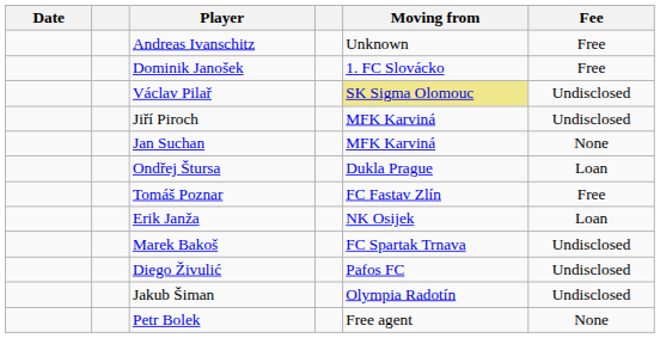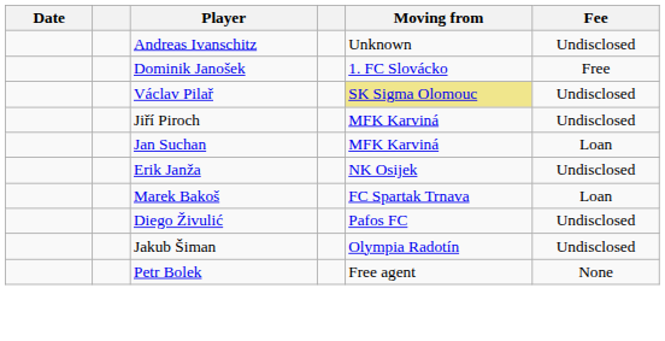Andreas Ivanschitz | Fee: Free -> Undisclosed
Jan Suchan | Fee: None -> Loan
- row: Ondřej Štursa | Dukla Prague | Loan
- row: Tomáš Poznar | FC Fastav Zlín | Free
Erik Janža | Fee: Loan -> Undisclosed
Marek Bakoš | Fee: Undisclosed -> Loan
